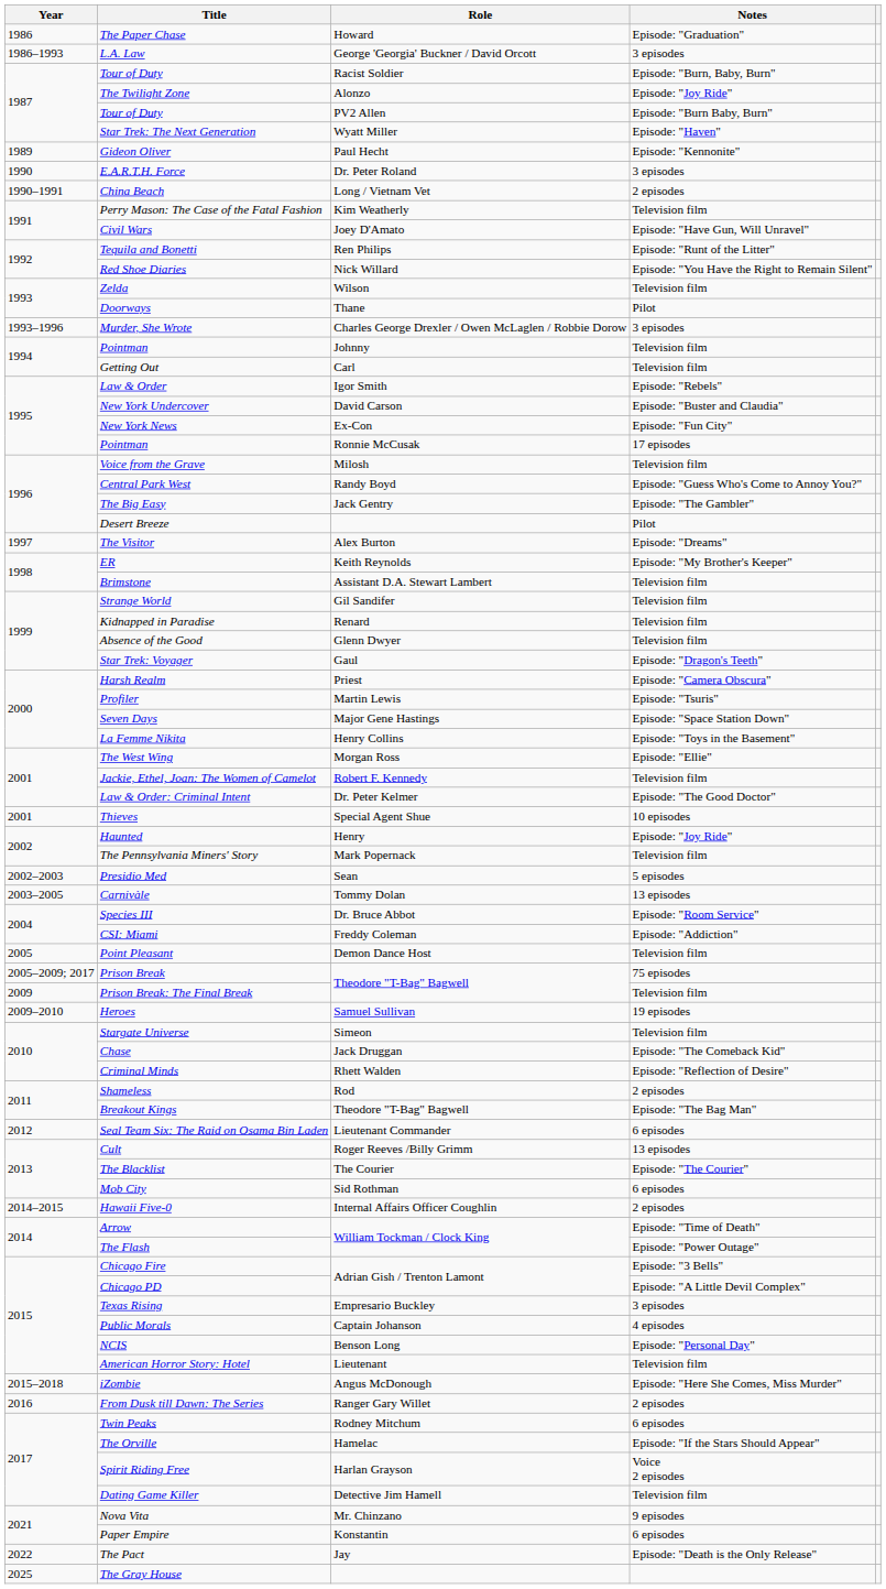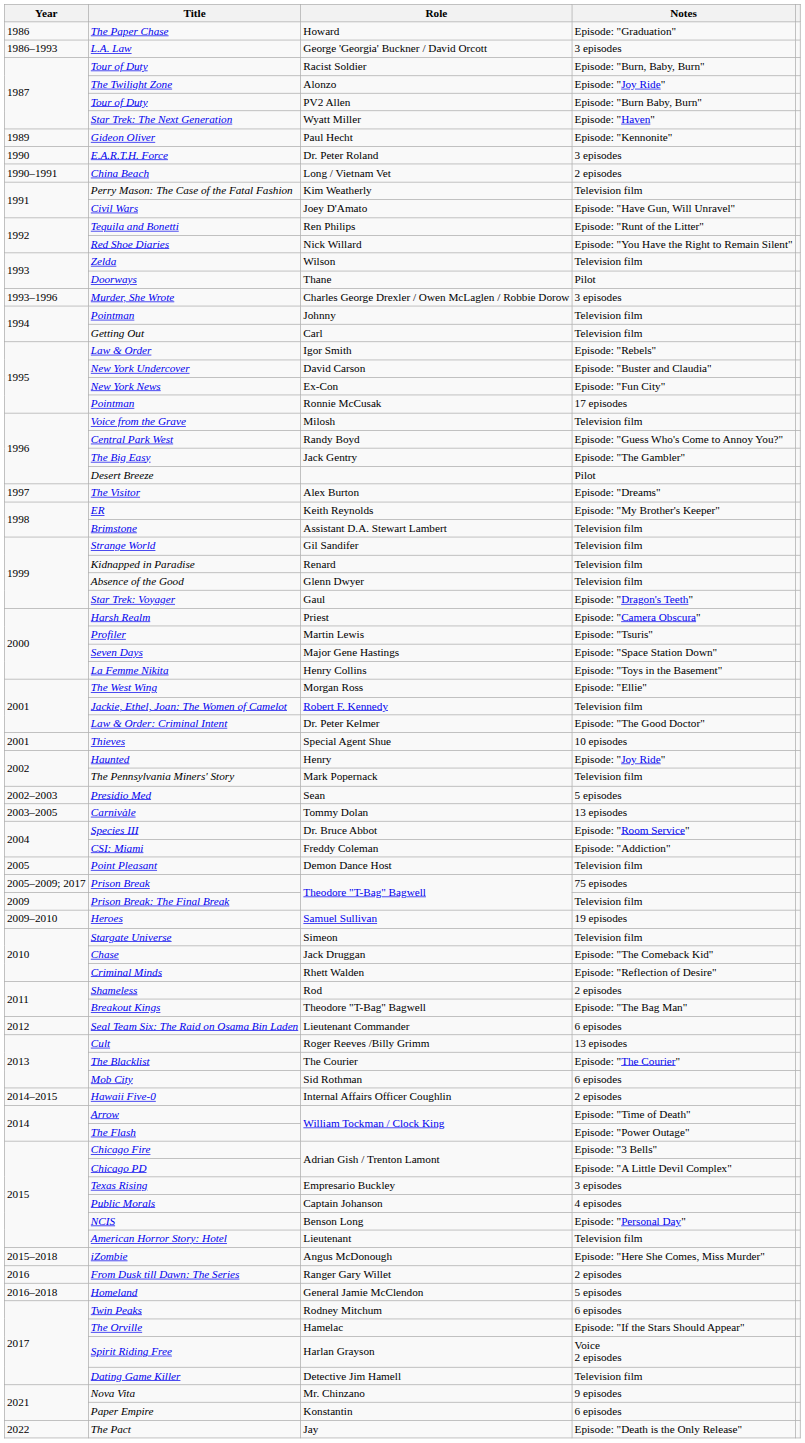+ row: 2016–2018 | Homeland | General Jamie McClendon | 5 episodes
- row: 2025 | The Gray House
